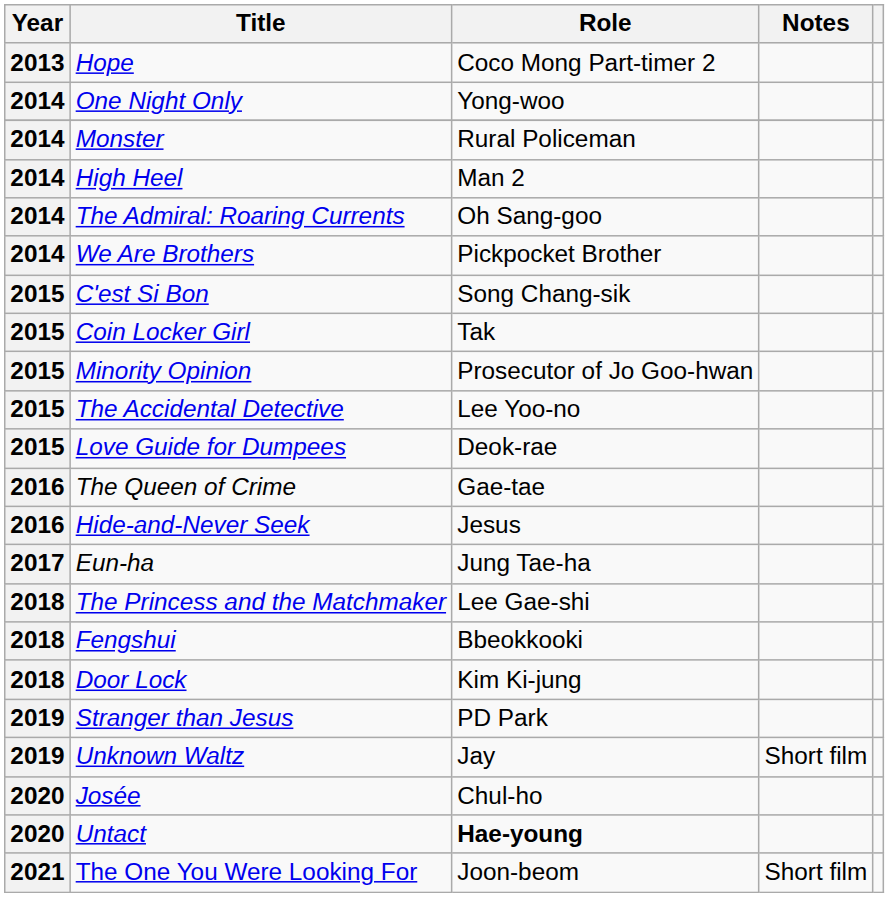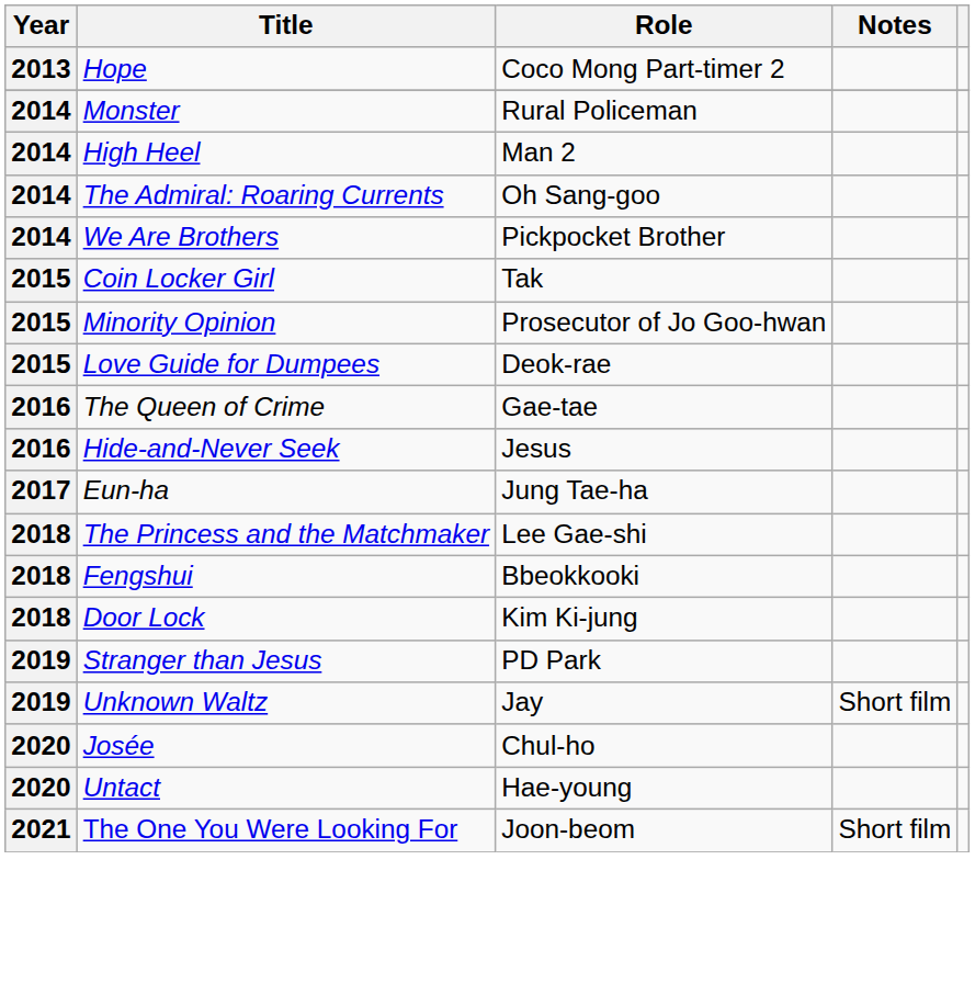- row: 2014 | One Night Only | Yong-woo
- row: 2015 | C'est Si Bon | Song Chang-sik
- row: 2015 | The Accidental Detective | Lee Yoo-no
Untact | Role: bold -> normal
